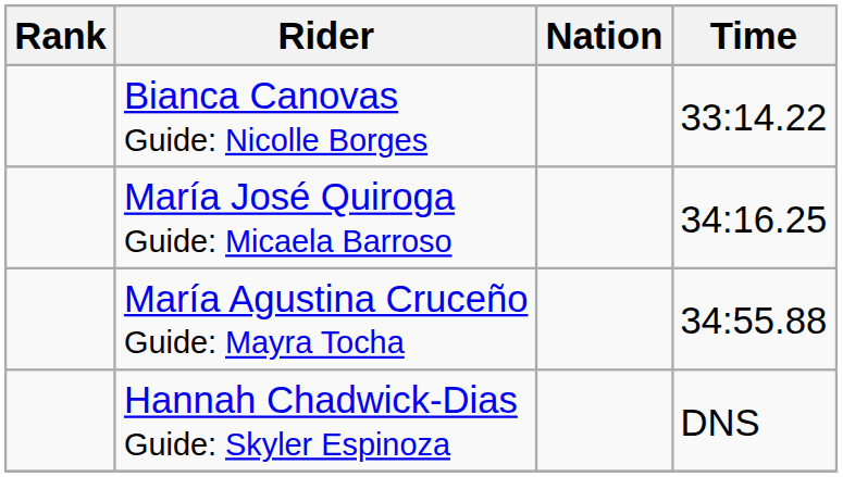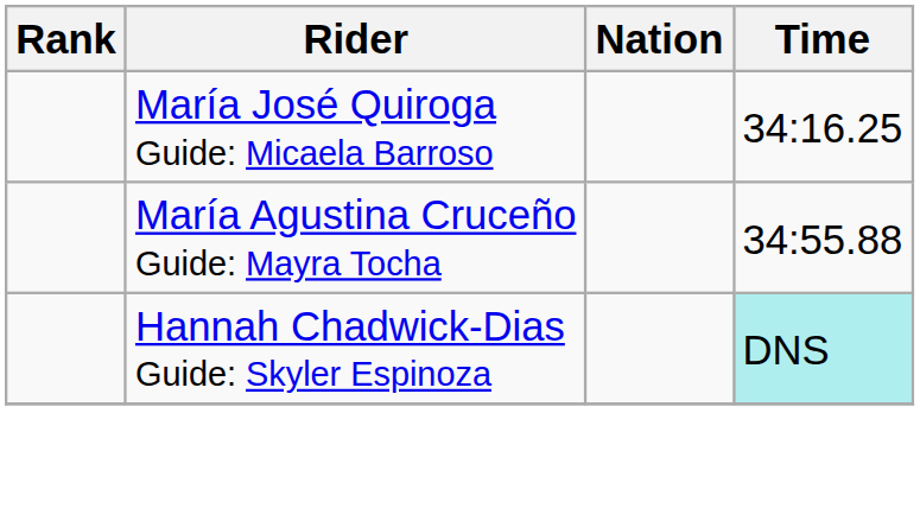- row: Bianca Canovas Guide: Nicolle Borges | 33:14.22
Hannah Chadwick-Dias Guide: Skyler Espinoza | Time: no background -> paleturquoise background
